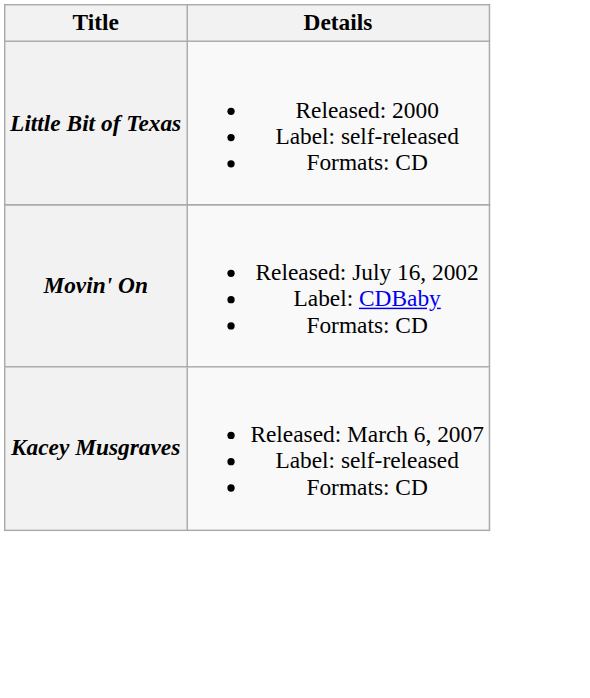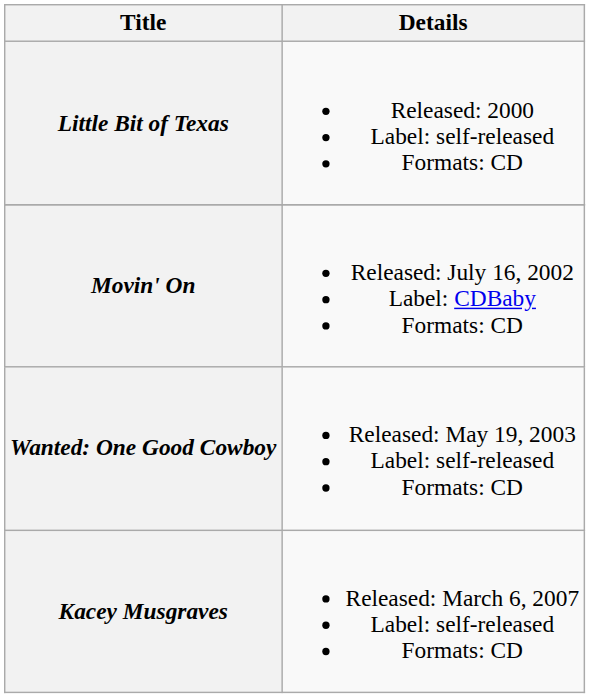+ row: Wanted: One Good Cowboy | Released: May 19, 2003 Label: self-released Formats: CD
